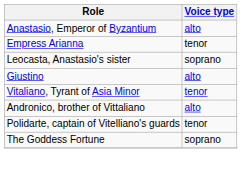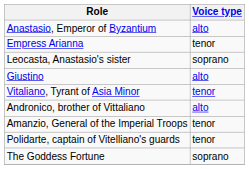+ row: Amanzio, General of the Imperial Troops | tenor
